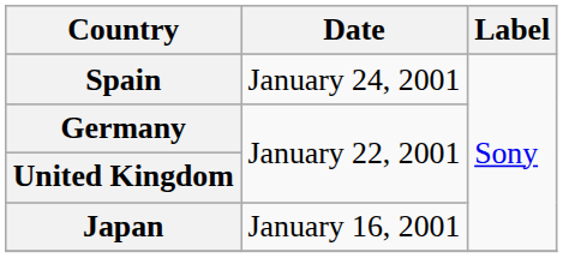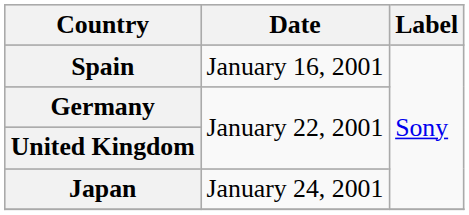Spain | Date: January 24, 2001 -> January 16, 2001
Japan | Date: January 16, 2001 -> January 24, 2001
